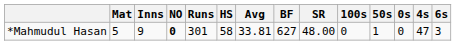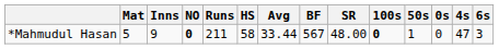*Mahmudul Hasan | Runs: 301 -> 211
*Mahmudul Hasan | Avg: 33.81 -> 33.44
*Mahmudul Hasan | BF: 627 -> 567
*Mahmudul Hasan | 100s: normal -> bold
